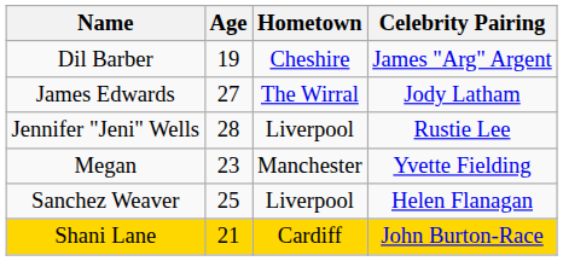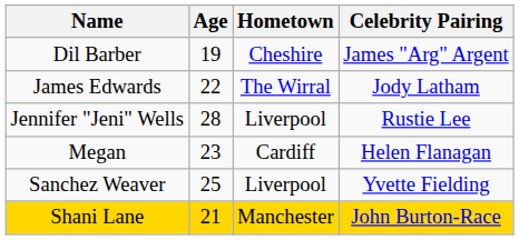James Edwards | Age: 27 -> 22
Megan | Hometown: Manchester -> Cardiff
Megan | Celebrity Pairing: Yvette Fielding -> Helen Flanagan
Sanchez Weaver | Celebrity Pairing: Helen Flanagan -> Yvette Fielding
Shani Lane | Hometown: Cardiff -> Manchester
